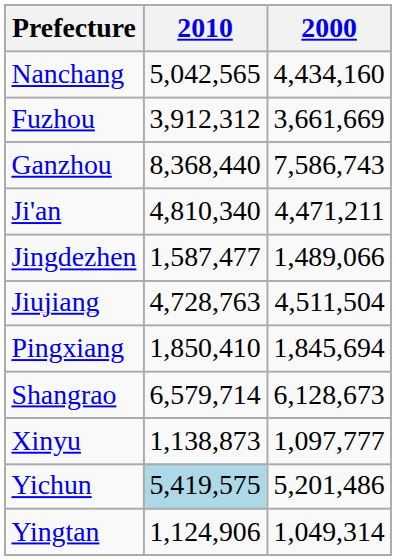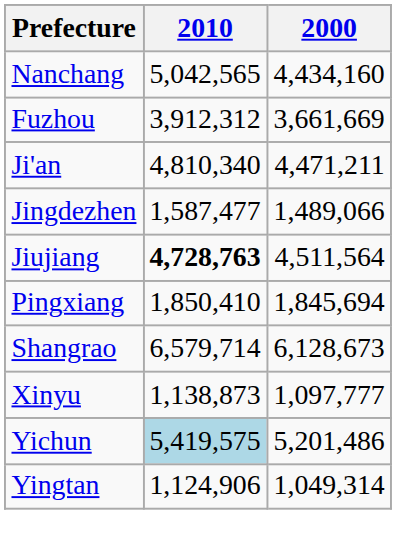- row: Ganzhou | 8,368,440 | 7,586,743
Jiujiang | 2010: normal -> bold
Jiujiang | 2000: 4,511,504 -> 4,511,564
